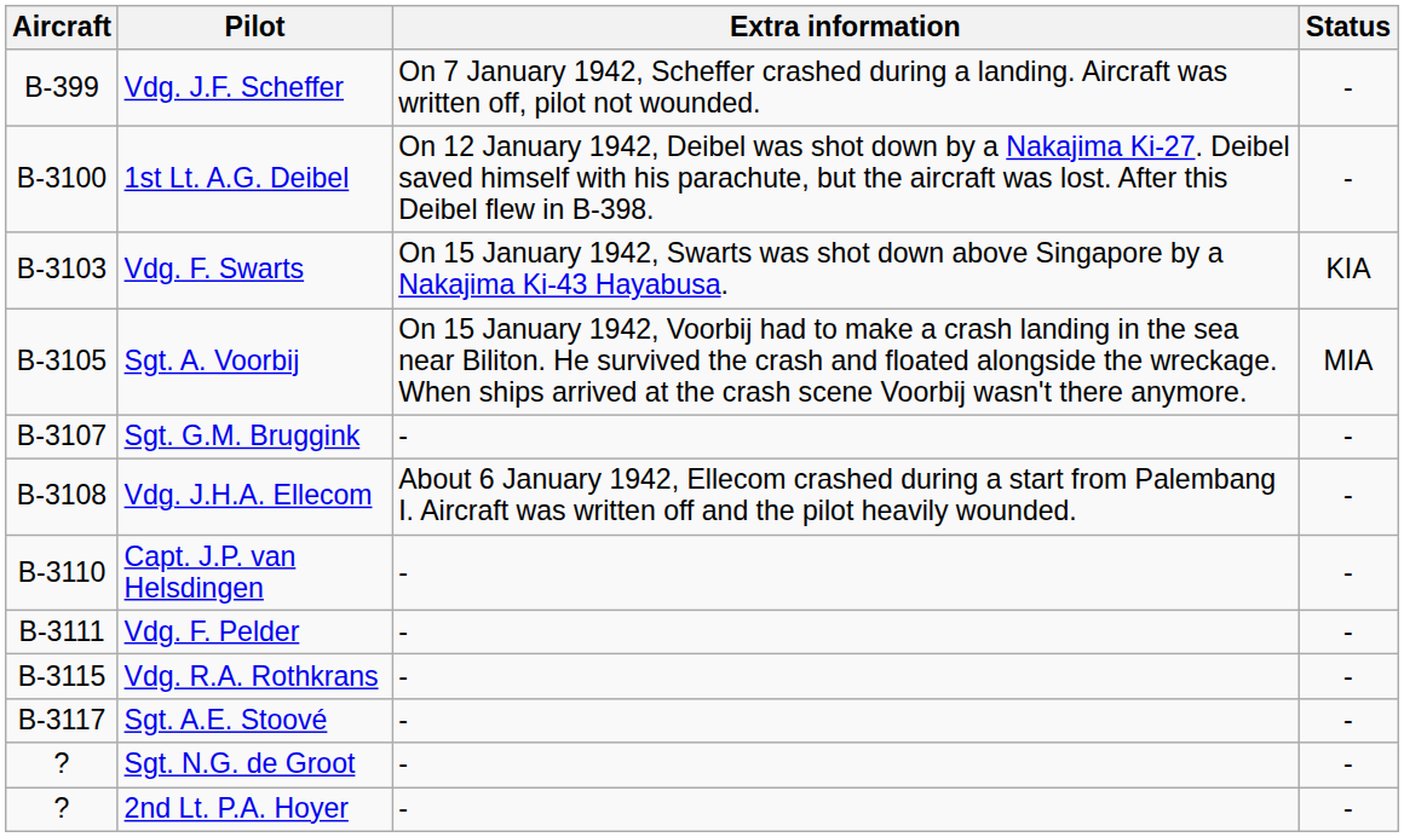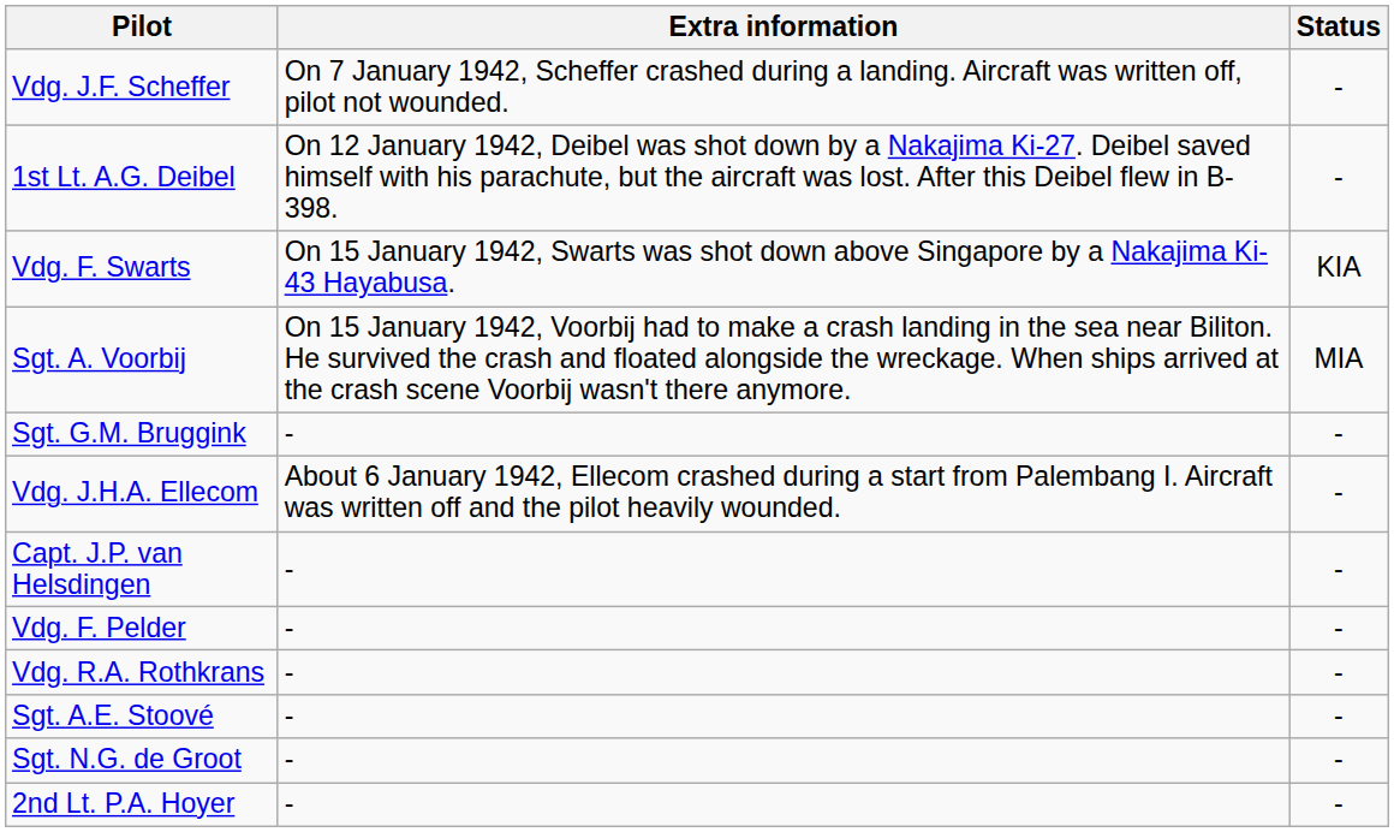- column: Aircraft | B-399 | B-3100 | B-3103 | B-3105 | B-3107 | B-3108 | B-3110 | B-3111 | B-3115 | B-3117 | ? | ?
